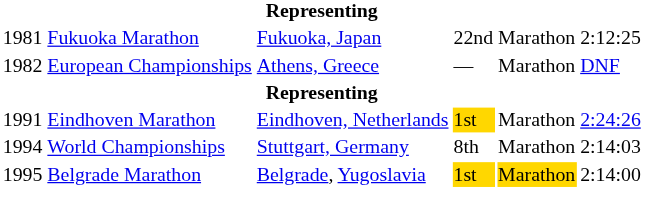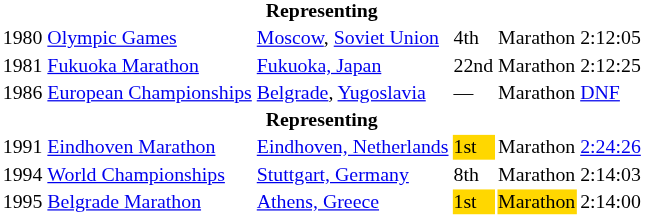+ row: 1980 | Olympic Games | Moscow, Soviet Union | 4th | Marathon | 2:12:05
European Championships | column 1: 1982 -> 1986
European Championships | column 3: Athens, Greece -> Belgrade, Yugoslavia
Belgrade Marathon | column 3: Belgrade, Yugoslavia -> Athens, Greece
